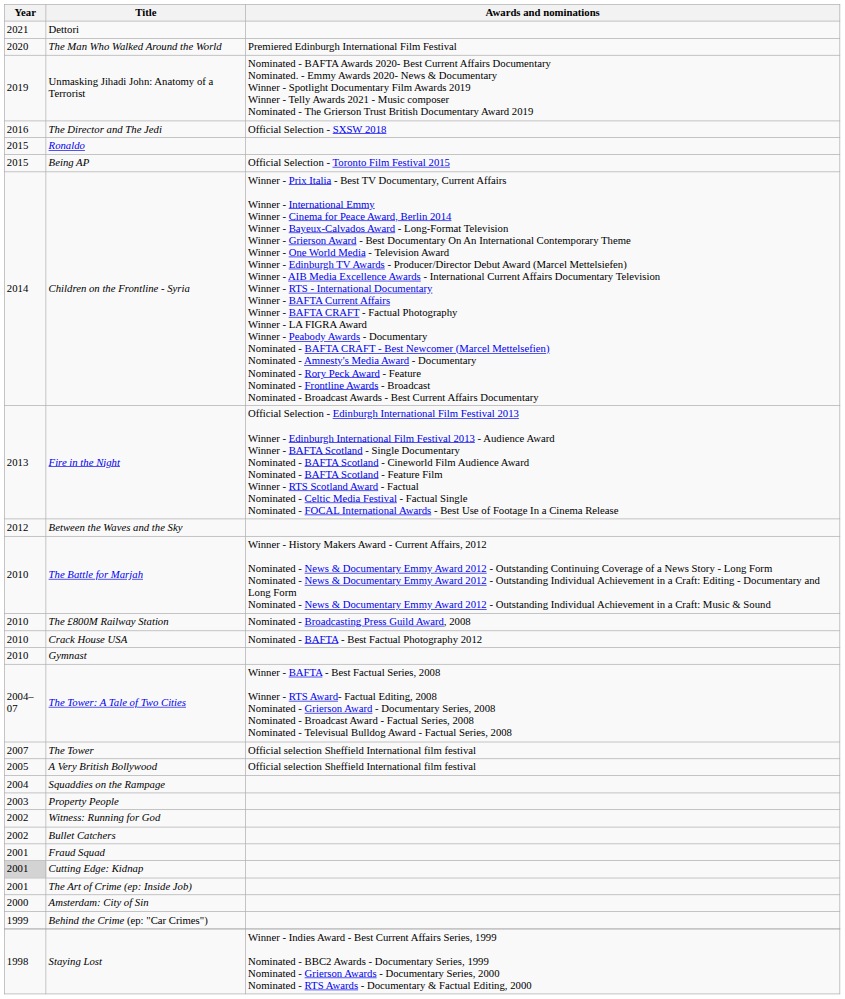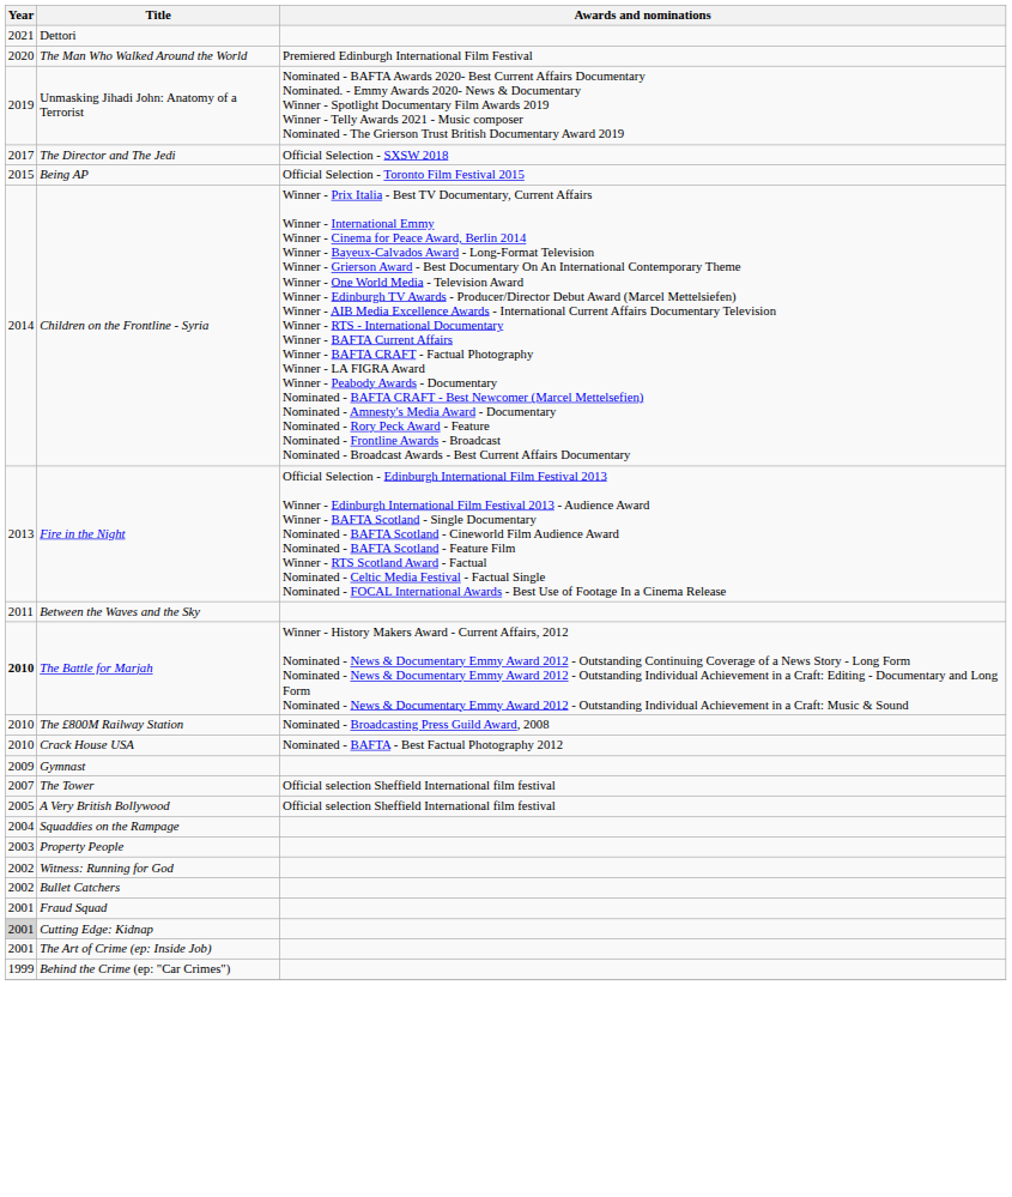The Director and The Jedi | Year: 2016 -> 2017
- row: 2015 | Ronaldo
Between the Waves and the Sky | Year: 2012 -> 2011
The Battle for Marjah | Year: normal -> bold
Gymnast | Year: 2010 -> 2009
- row: 2004–07 | The Tower: A Tale of Two Cities | Winner - BAFTA - Best Factual Series, 2008 Winner - RTS Award- Factual Editing, 2008 Nominated - Grierson Award - Documentary Series, 2008 Nominated - Broadcast Award - Factual Series, 2008 Nominated - Televisual Bulldog Award - Factual Series, 2008
- row: 2000 | Amsterdam: City of Sin
- row: 1998 | Staying Lost | Winner - Indies Award - Best Current Affairs Series, 1999 Nominated - BBC2 Awards - Documentary Series, 1999 Nominated - Grierson Awards - Documentary Series, 2000 Nominated - RTS Awards - Documentary & Factual Editing, 2000
